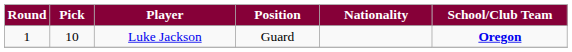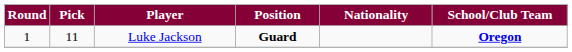Luke Jackson | Pick: 10 -> 11
Luke Jackson | Position: normal -> bold
